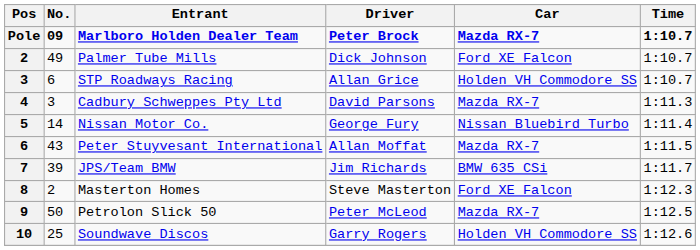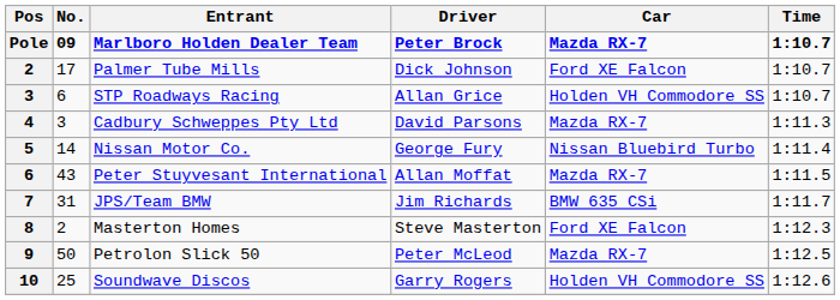Palmer Tube Mills | No.: 49 -> 17
JPS/Team BMW | No.: 39 -> 31
